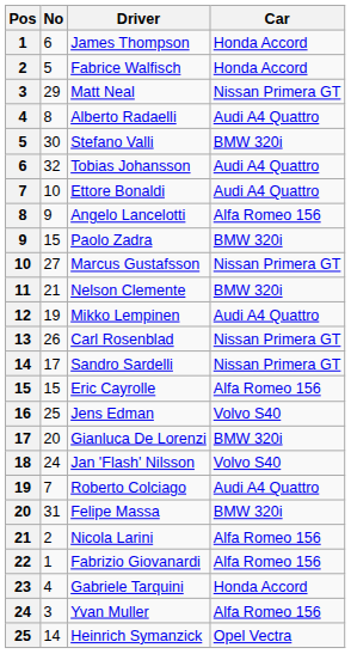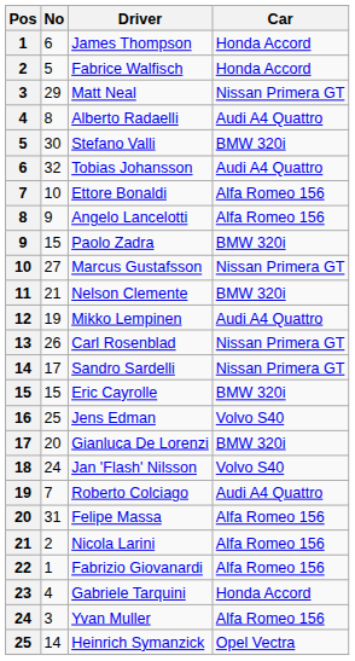Ettore Bonaldi | Car: Audi A4 Quattro -> Alfa Romeo 156
Eric Cayrolle | Car: Alfa Romeo 156 -> BMW 320i
Felipe Massa | Car: BMW 320i -> Alfa Romeo 156
